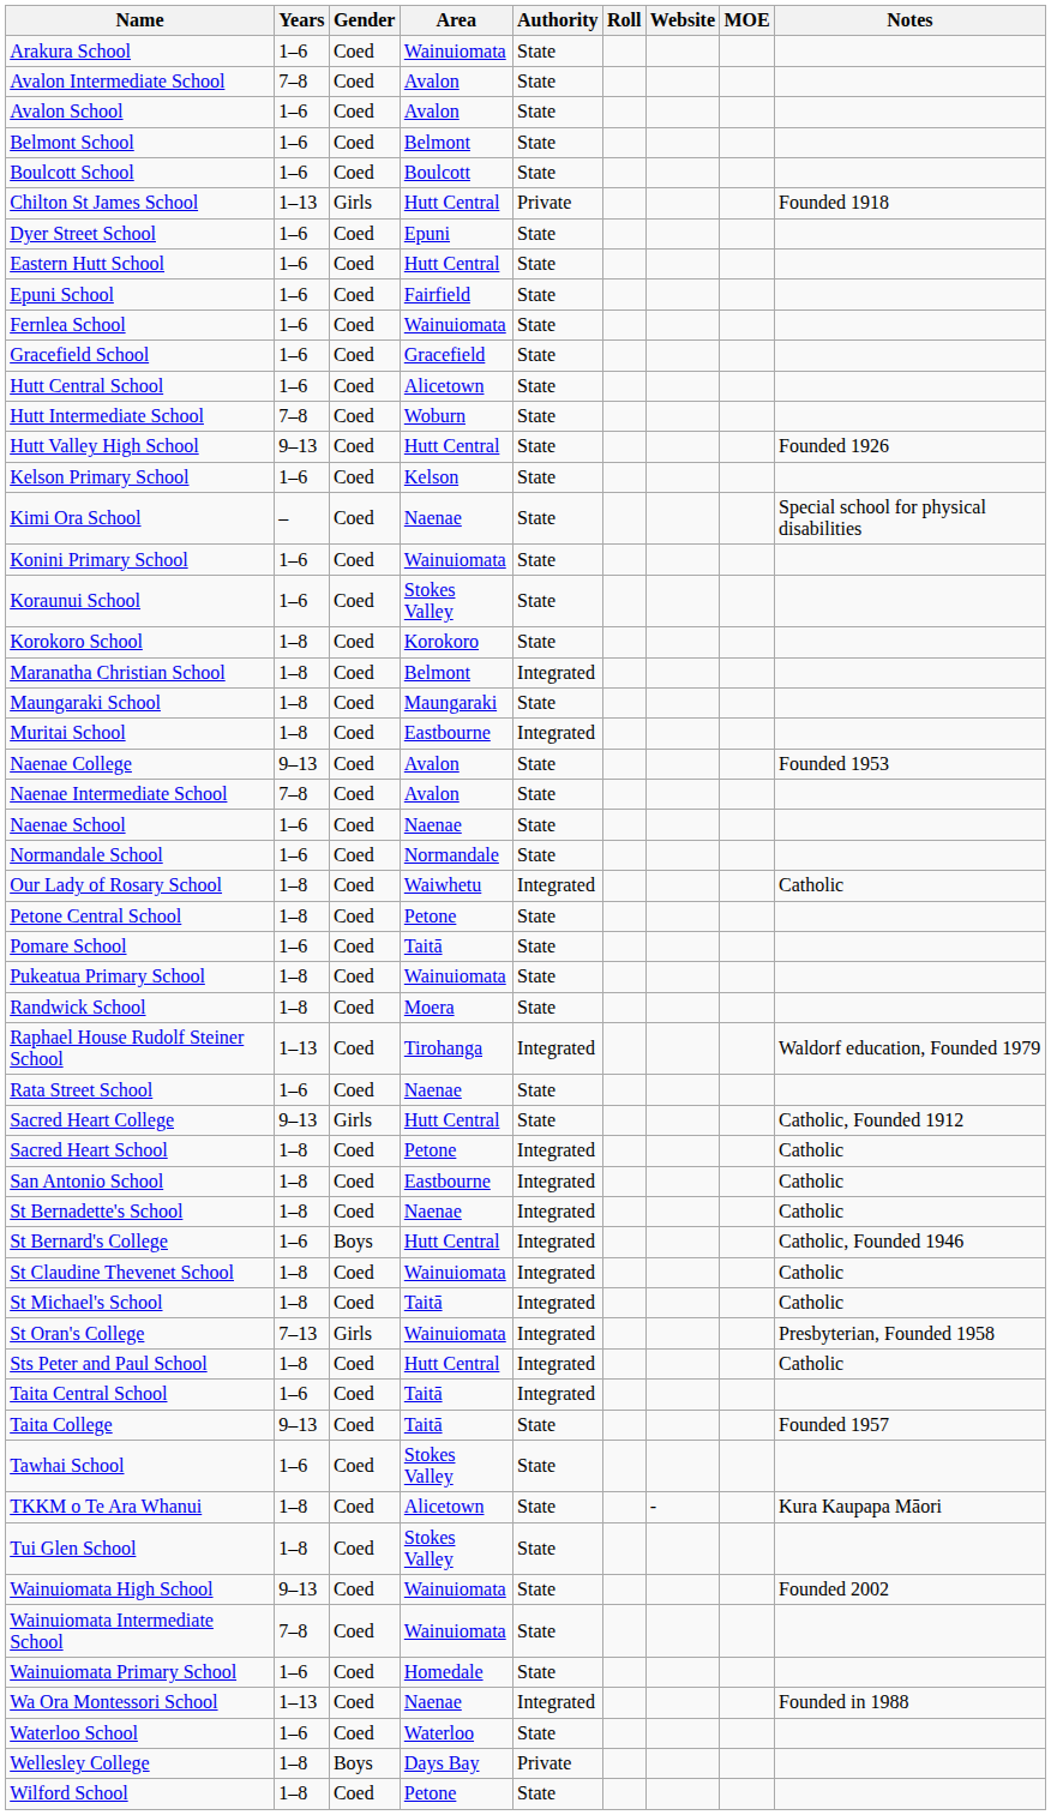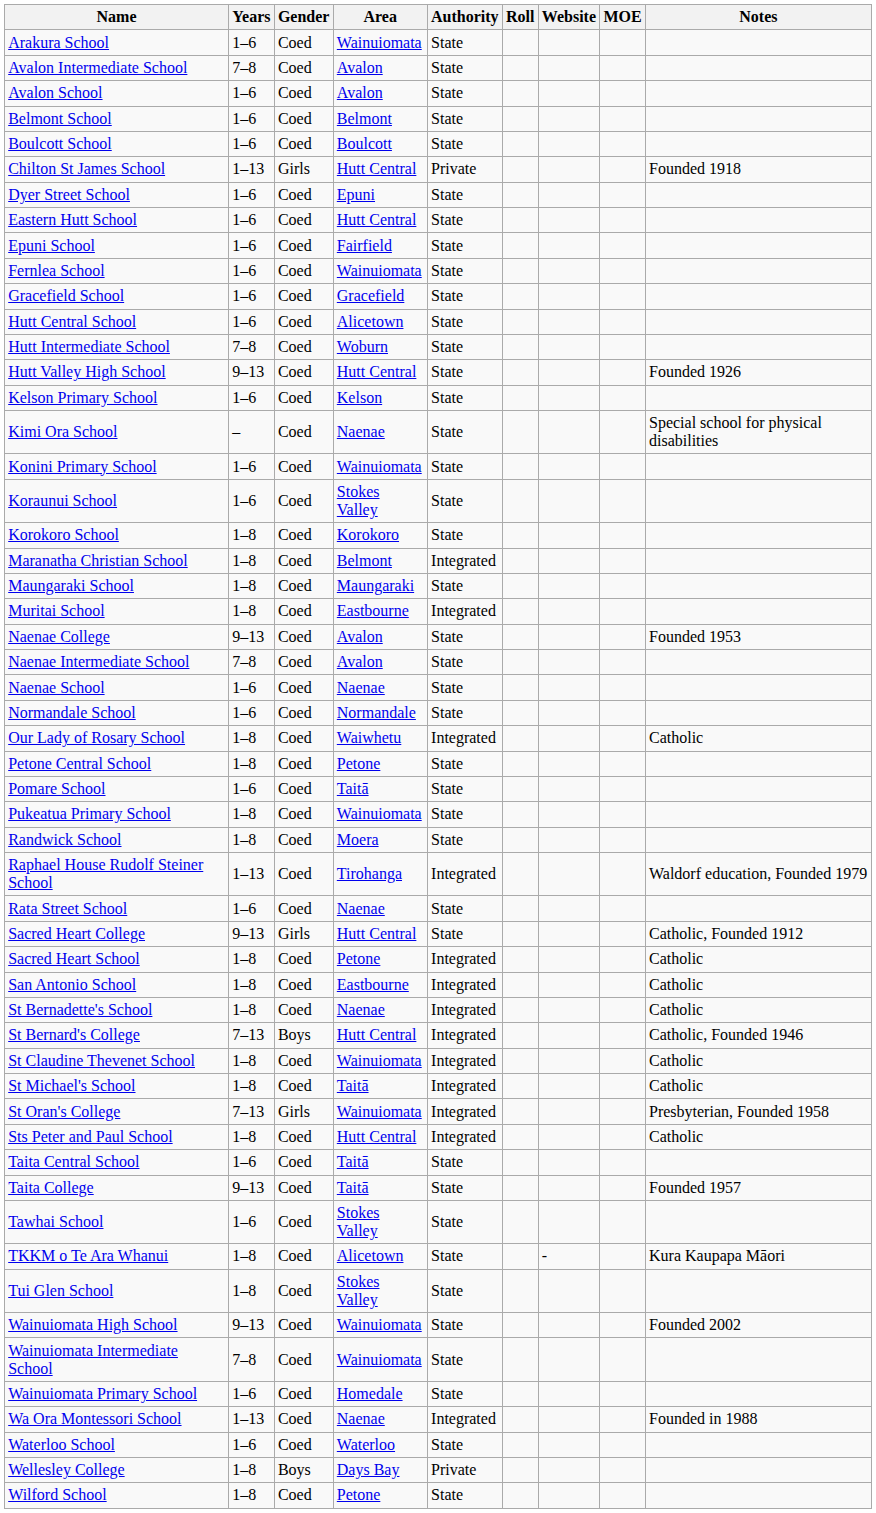St Bernard's College | Years: 1–6 -> 7–13
Taita Central School | Authority: Integrated -> State
